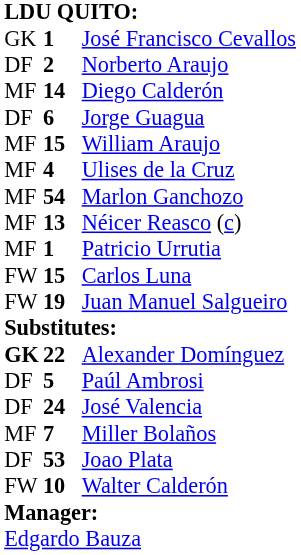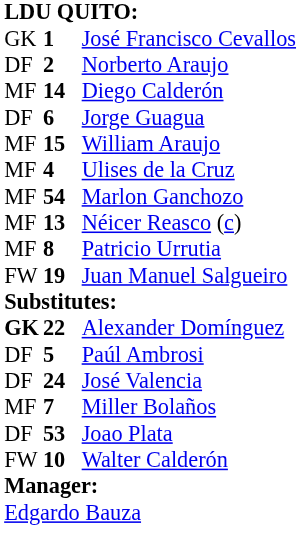Patricio Urrutia | column 2: 1 -> 8
- row: FW | 15 | Carlos Luna
